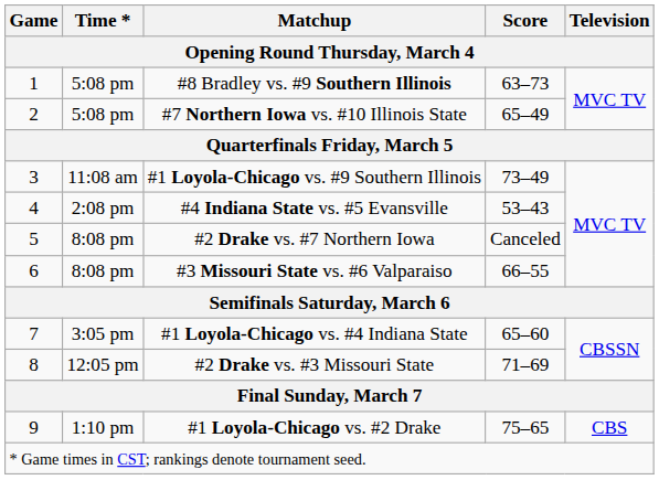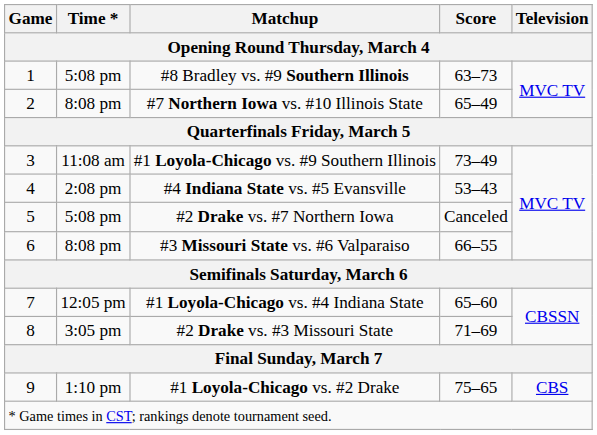#7 Northern Iowa vs. #10 Illinois State | Time *: 5:08 pm -> 8:08 pm
#2 Drake vs. #7 Northern Iowa | Time *: 8:08 pm -> 5:08 pm
#1 Loyola-Chicago vs. #4 Indiana State | Time *: 3:05 pm -> 12:05 pm
#2 Drake vs. #3 Missouri State | Time *: 12:05 pm -> 3:05 pm
